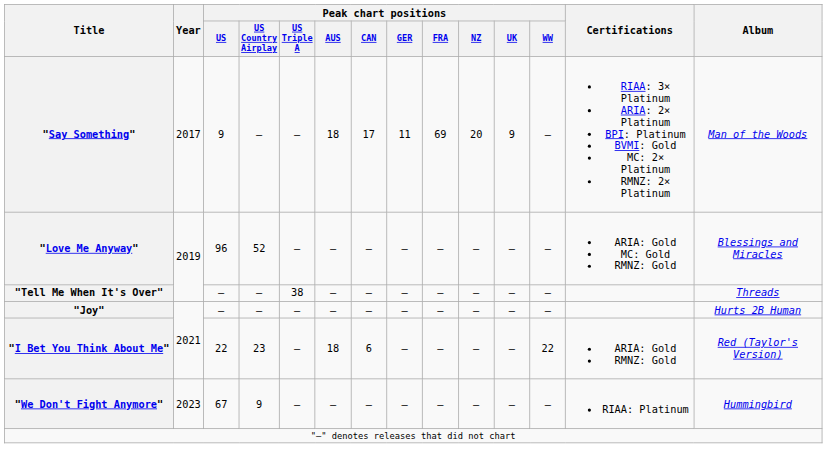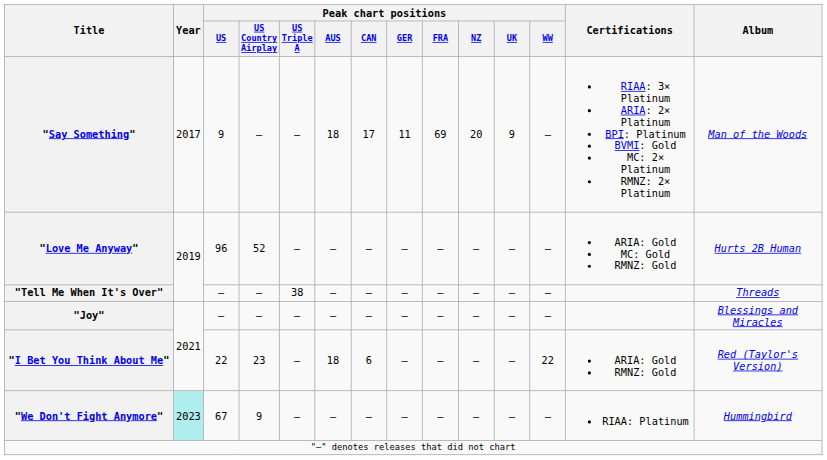"Love Me Anyway" | Album: Blessings and Miracles -> Hurts 2B Human
"Joy" | Album: Hurts 2B Human -> Blessings and Miracles
"We Don't Fight Anymore" | Year: no background -> paleturquoise background
